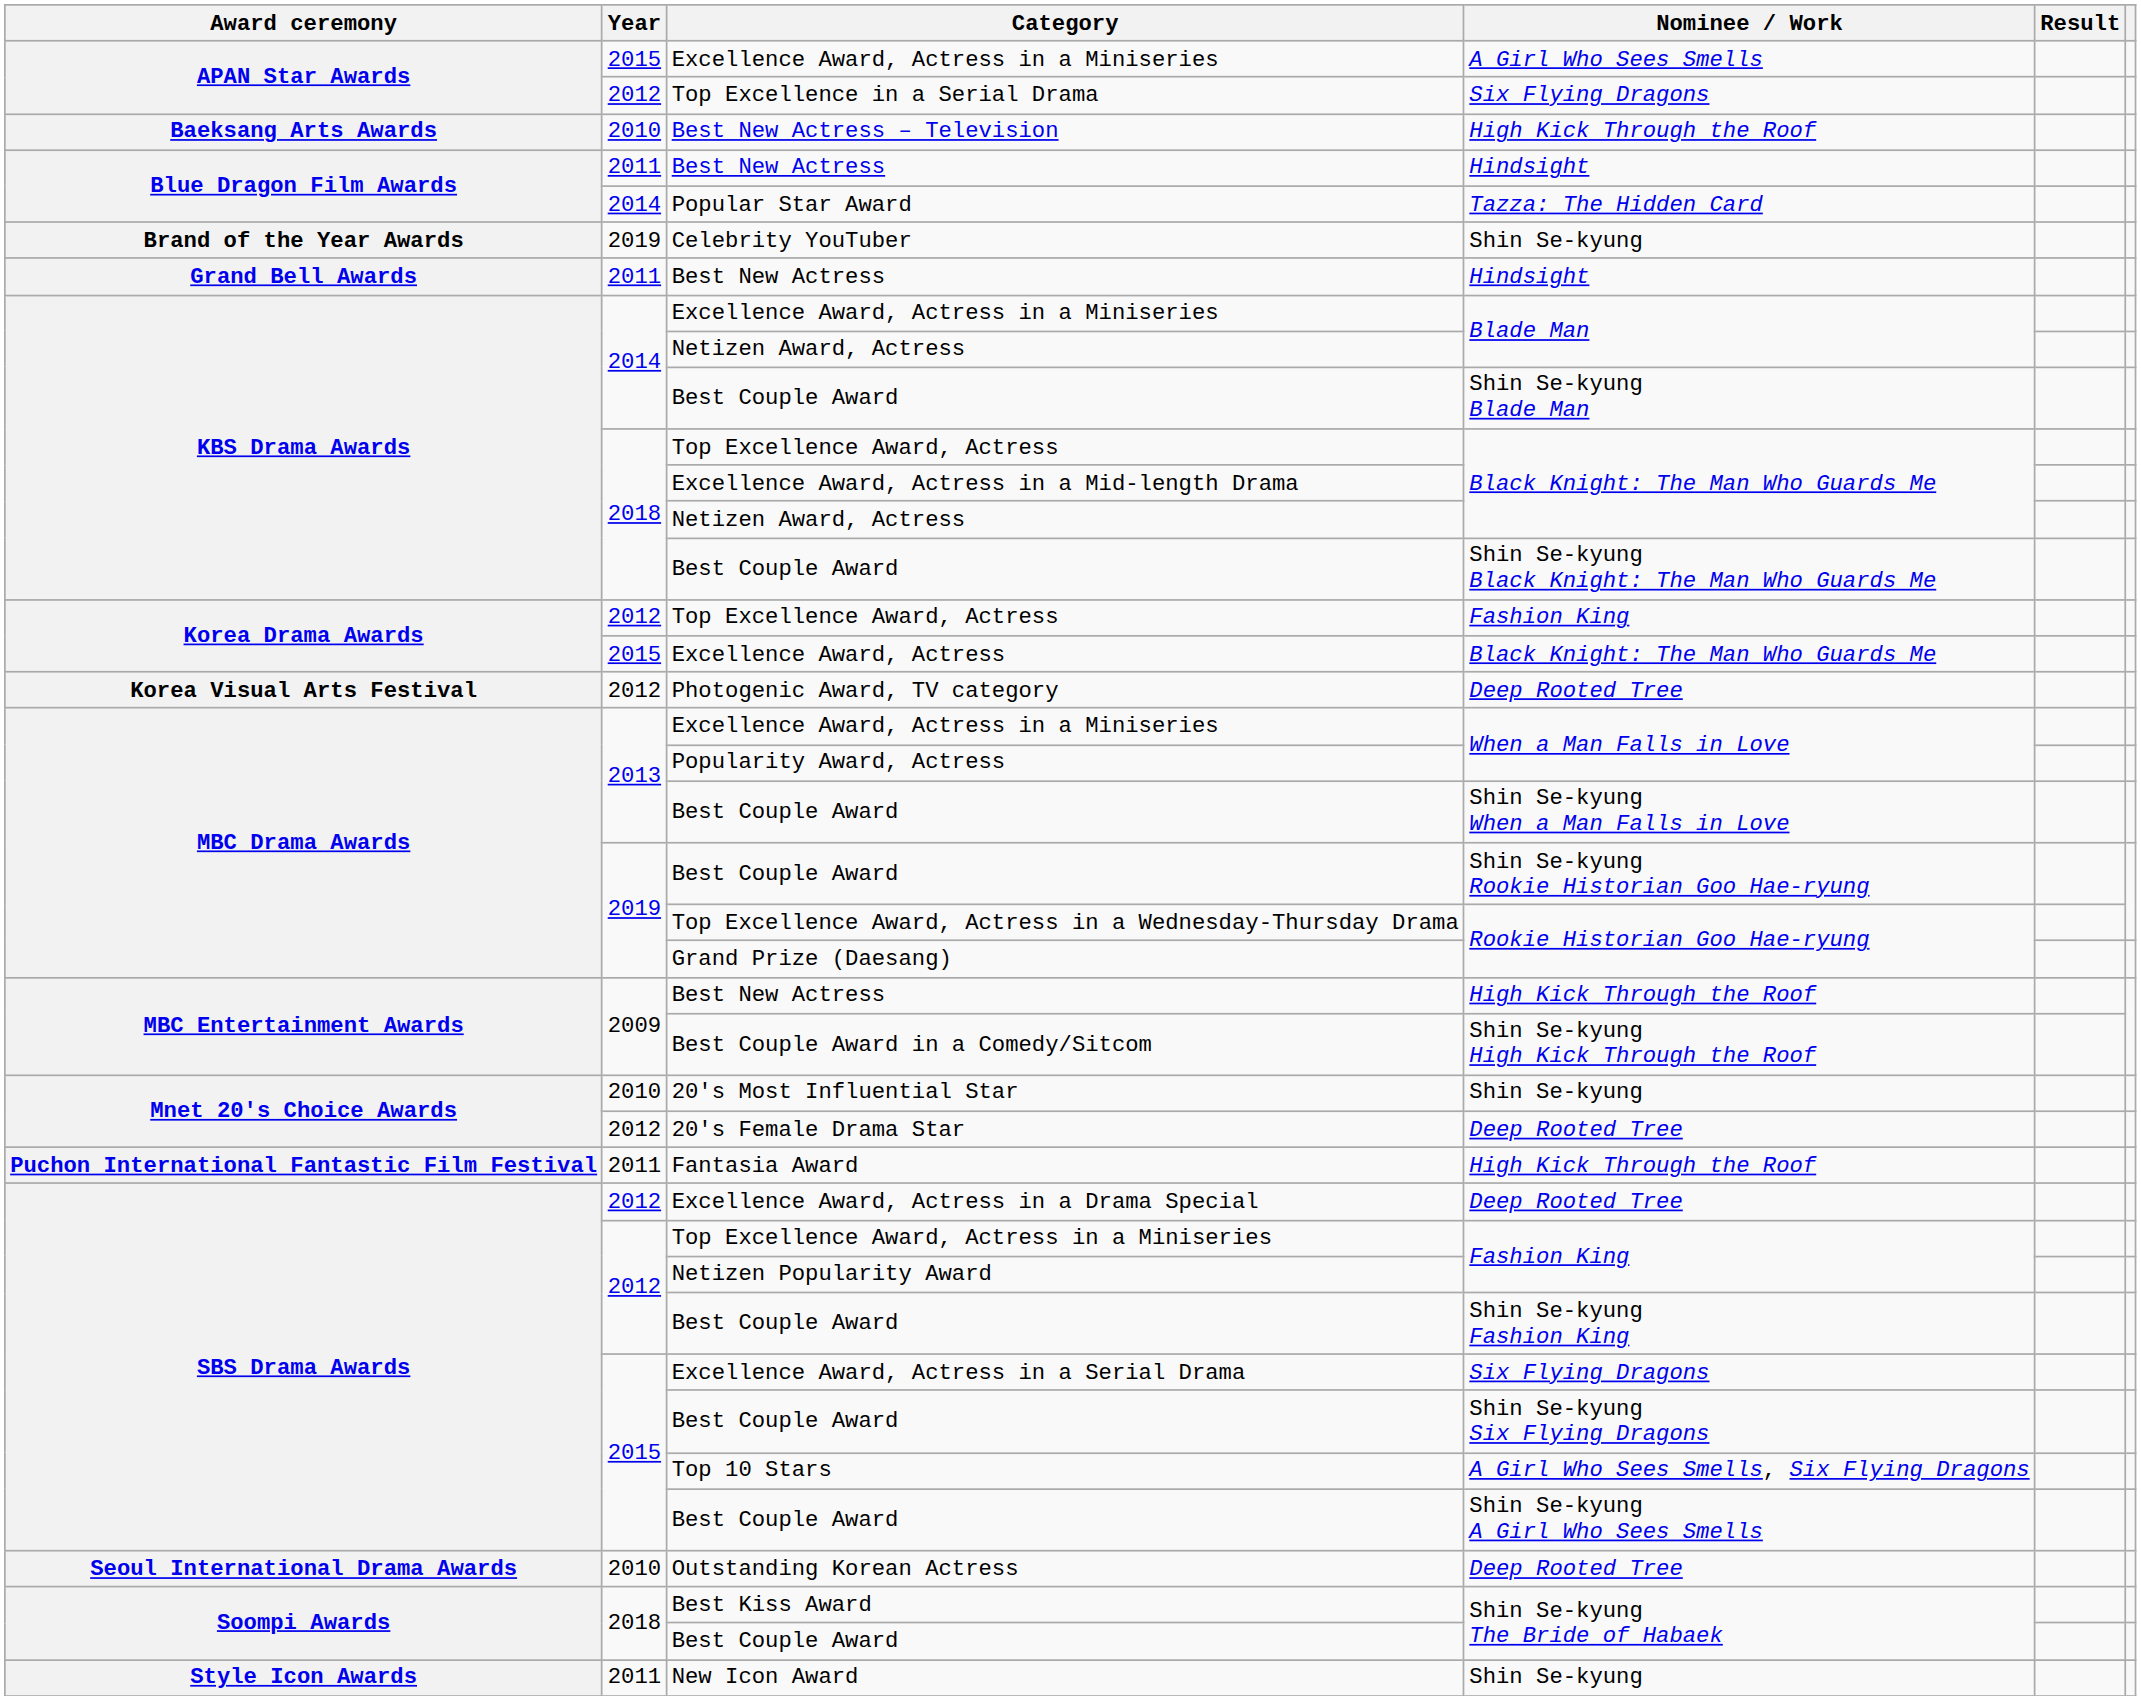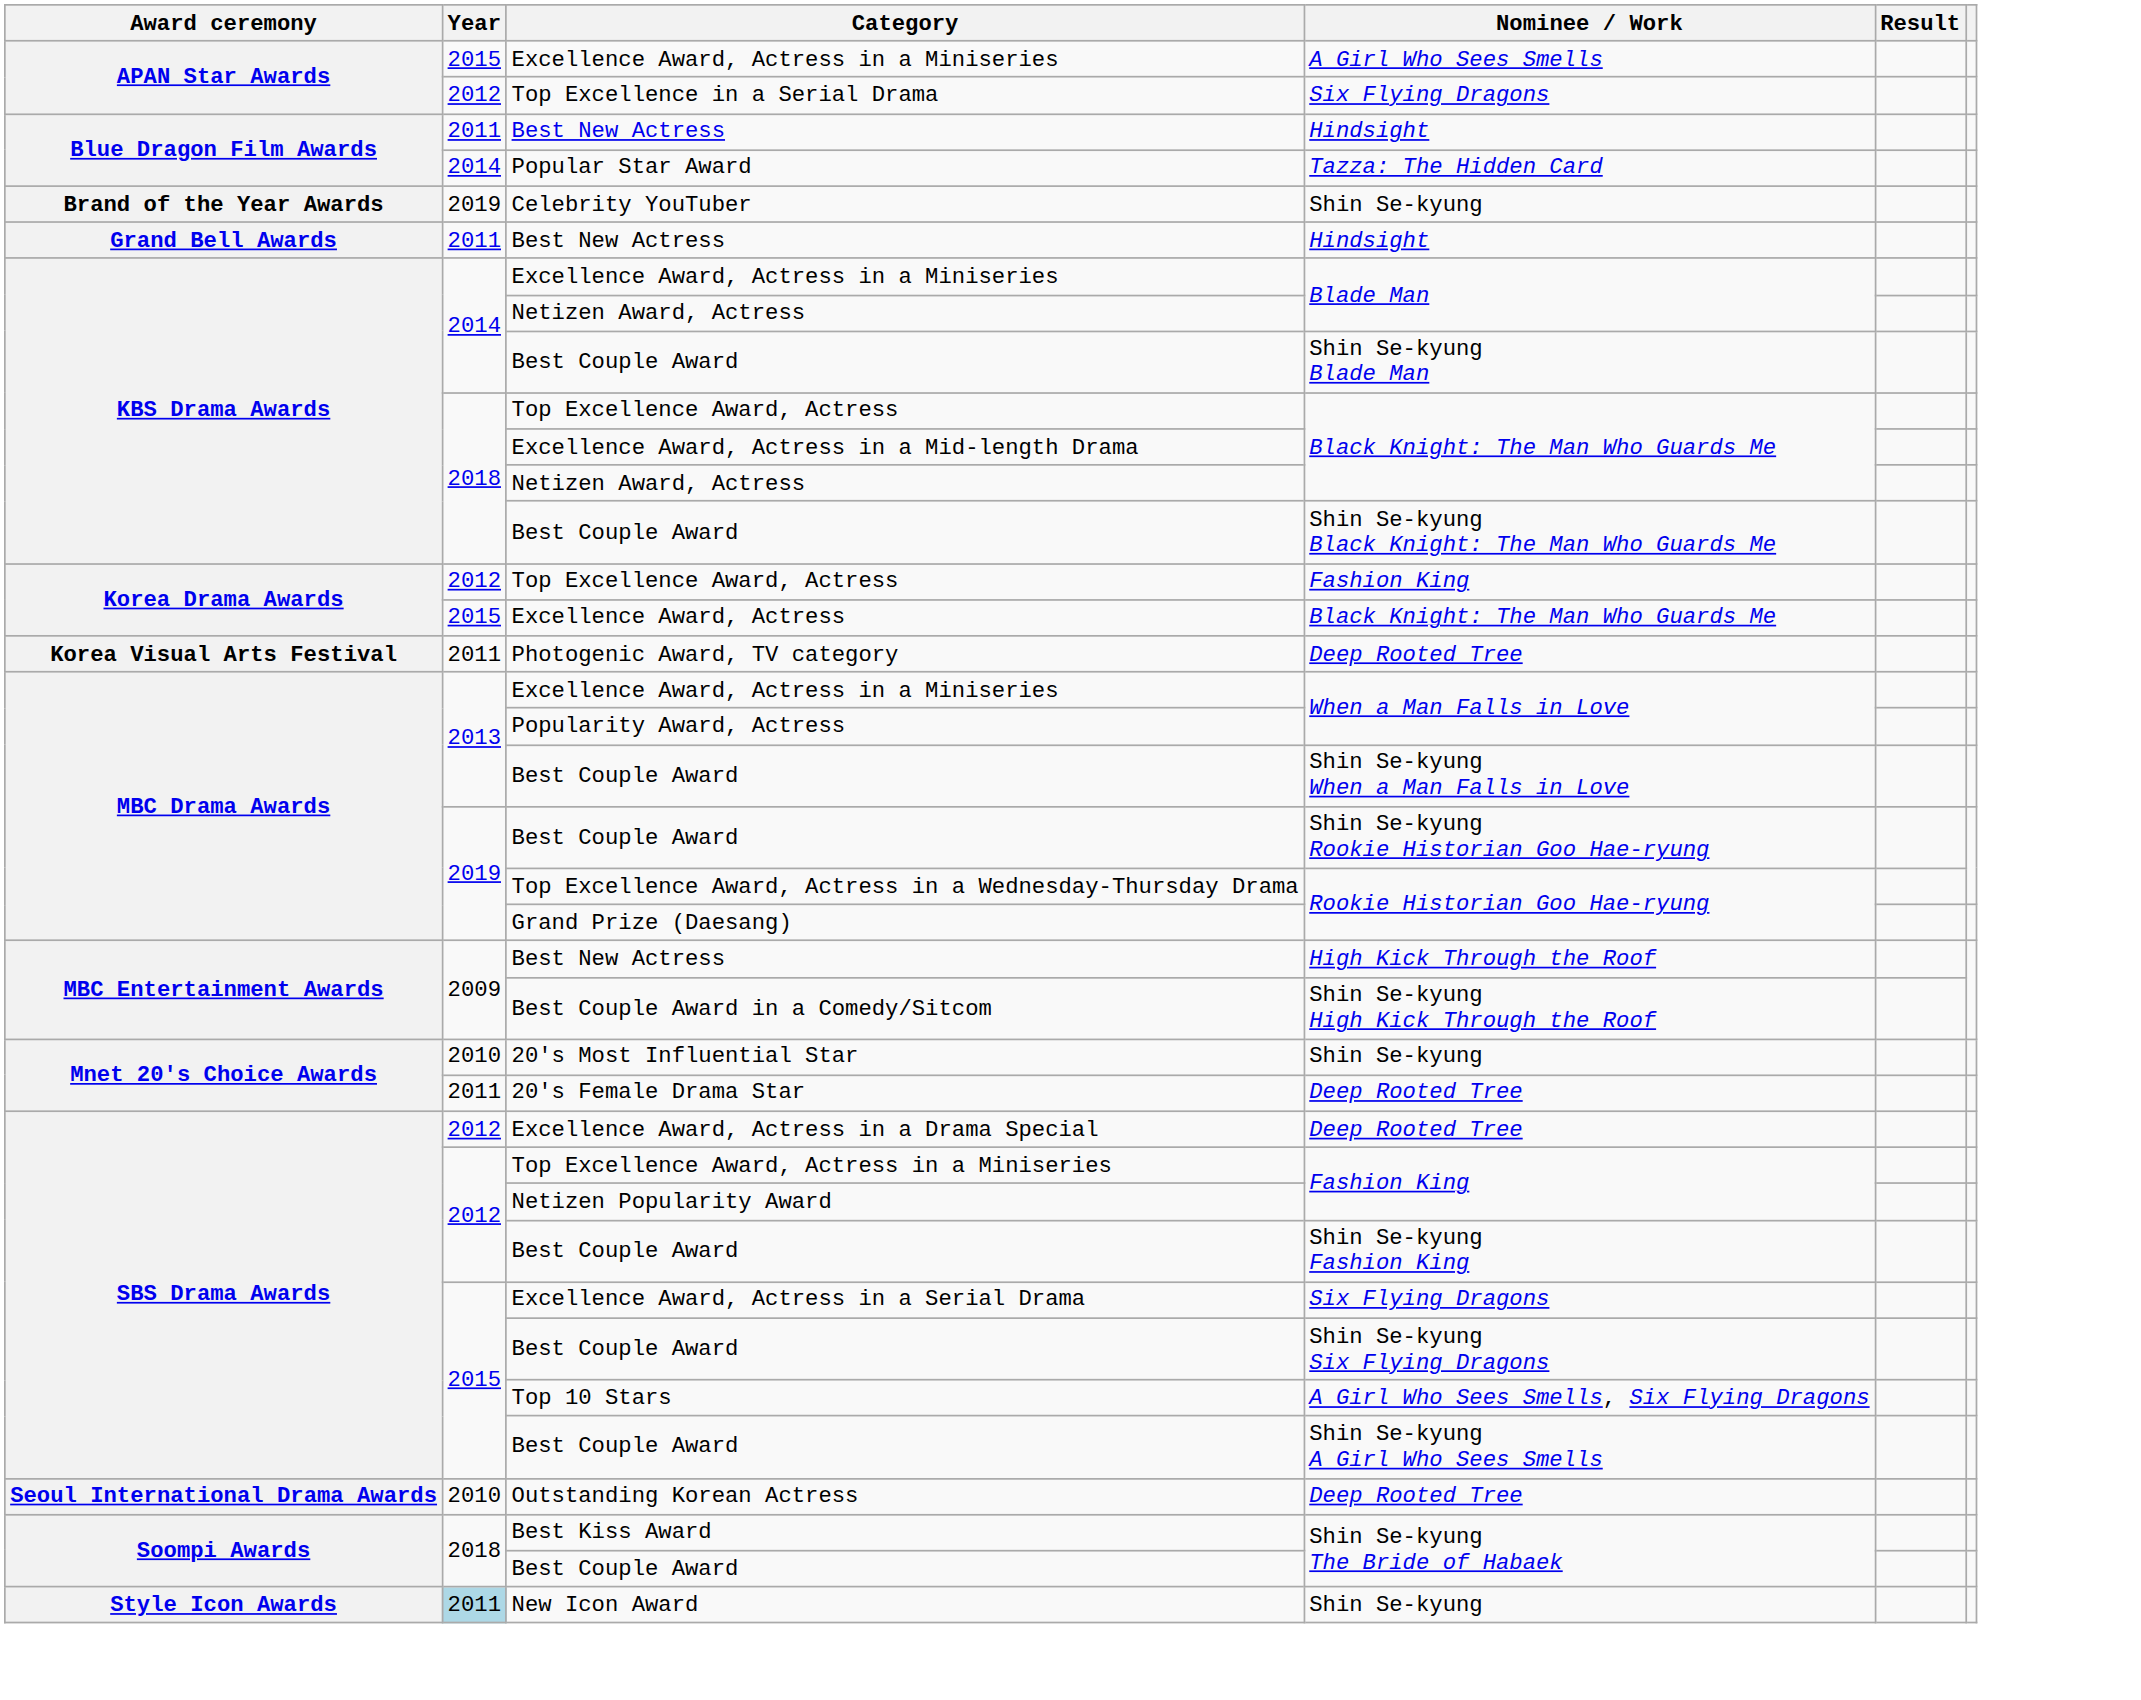- row: Baeksang Arts Awards | 2010 | Best New Actress – Television | High Kick Through the Roof
Photogenic Award, TV category | Year: 2012 -> 2011
20's Female Drama Star | Year: 2012 -> 2011
- row: Puchon International Fantastic Film Festival | 2011 | Fantasia Award | High Kick Through the Roof
New Icon Award | Year: no background -> lightblue background
